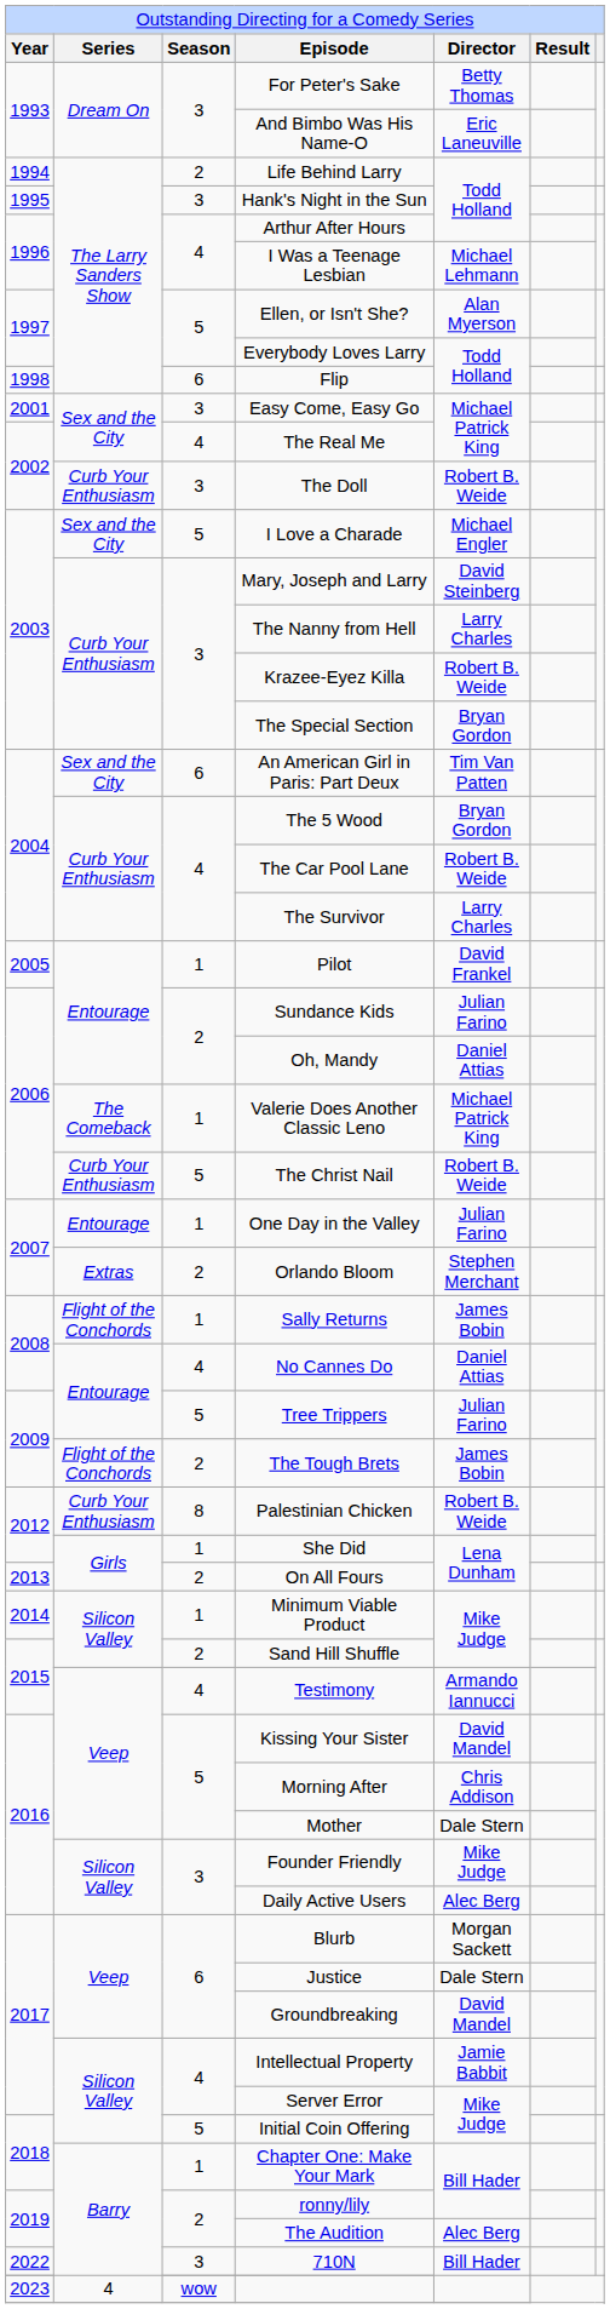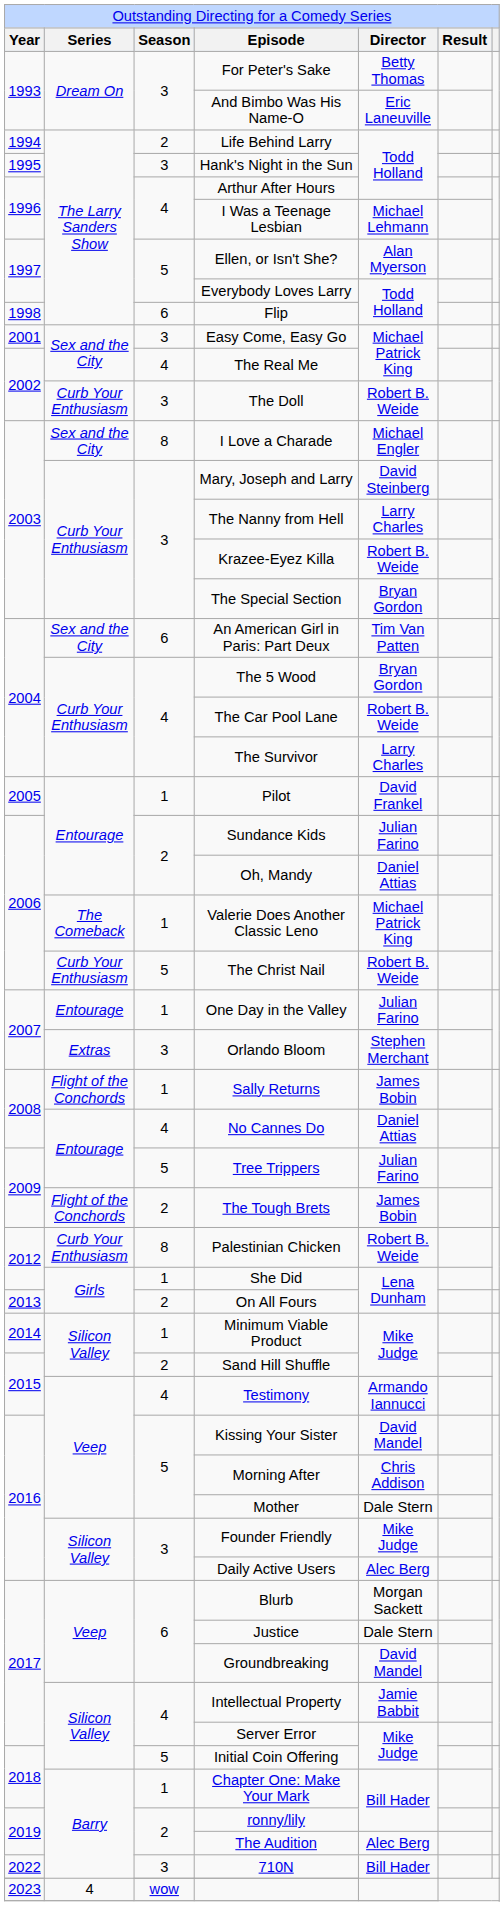I Love a Charade | column 3: 5 -> 8
Orlando Bloom | column 3: 2 -> 3
